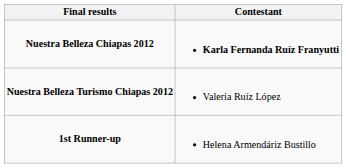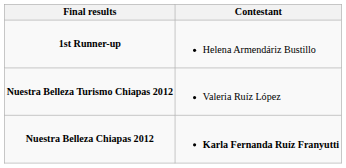rows swapped: Nuestra Belleza Chiapas 2012 <-> 1st Runner-up
